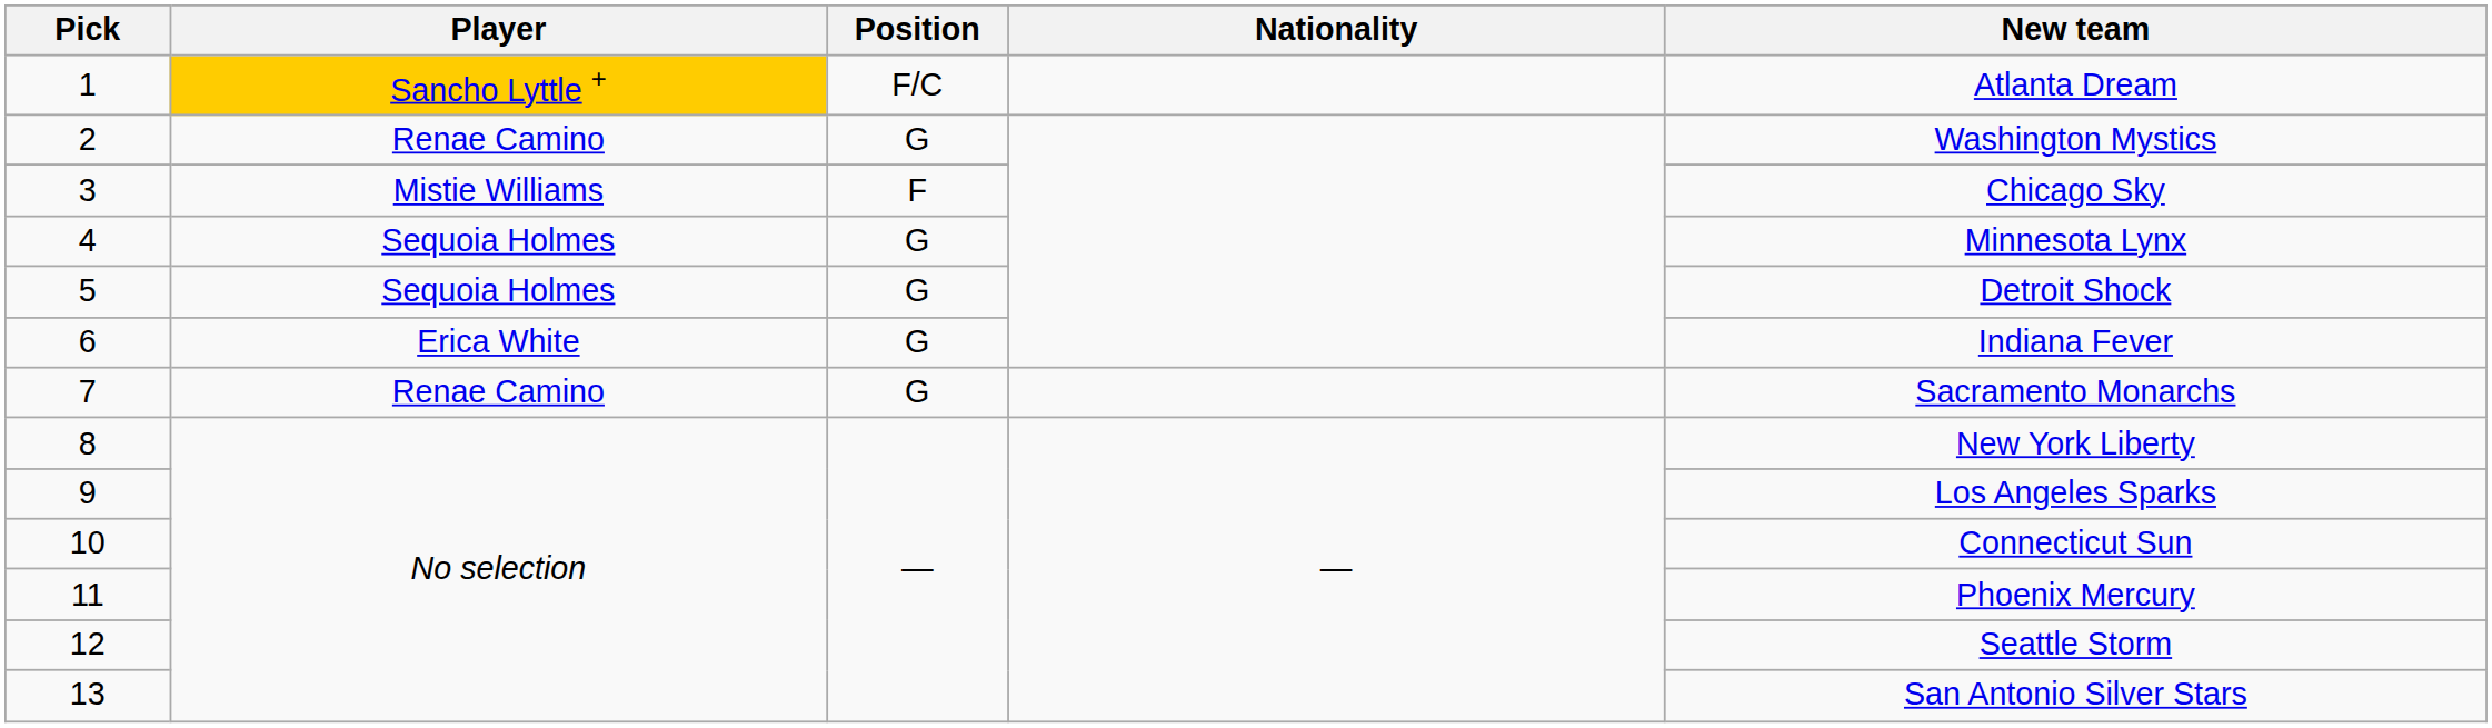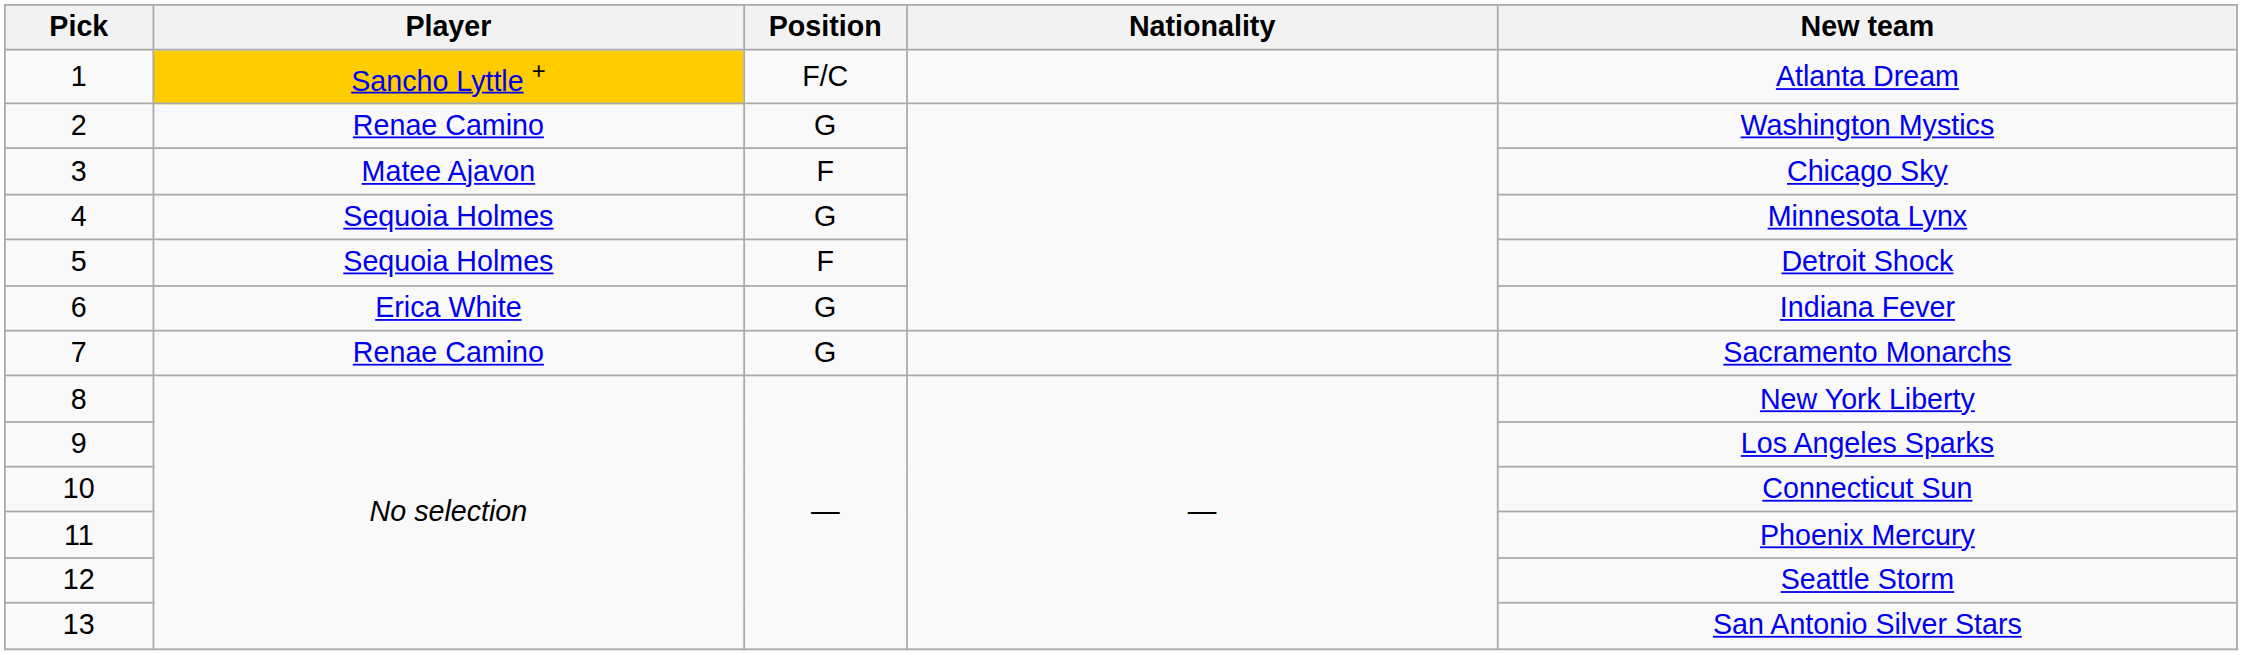3 | Player: Mistie Williams -> Matee Ajavon
5 | Position: G -> F
